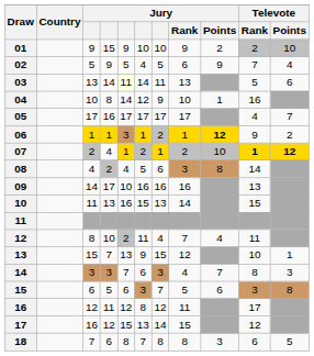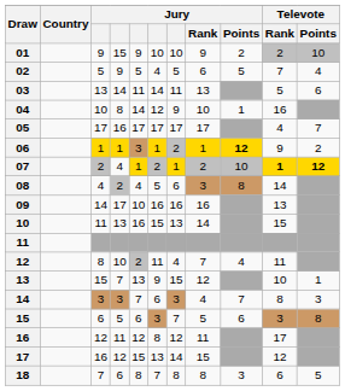02 | Jury / Points: 9 -> 5
03 | column 5: lightyellow background -> no background
